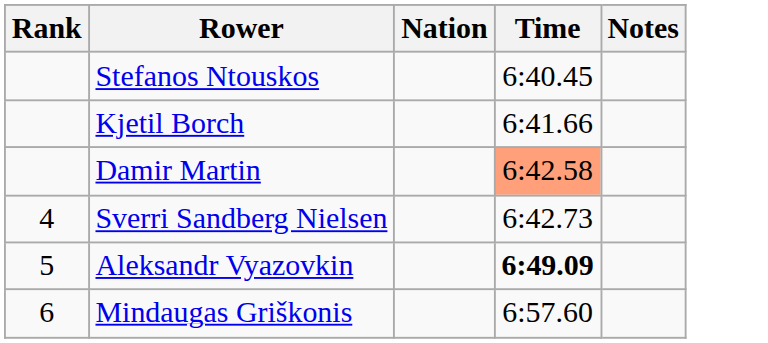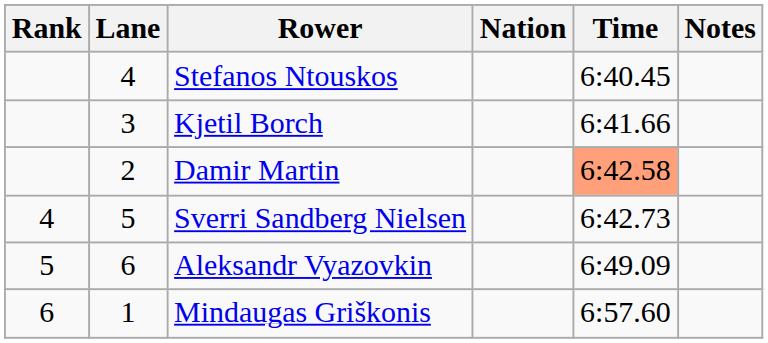+ column: Lane | 4 | 3 | 2 | 5 | 6 | 1
Aleksandr Vyazovkin | Time: bold -> normal
